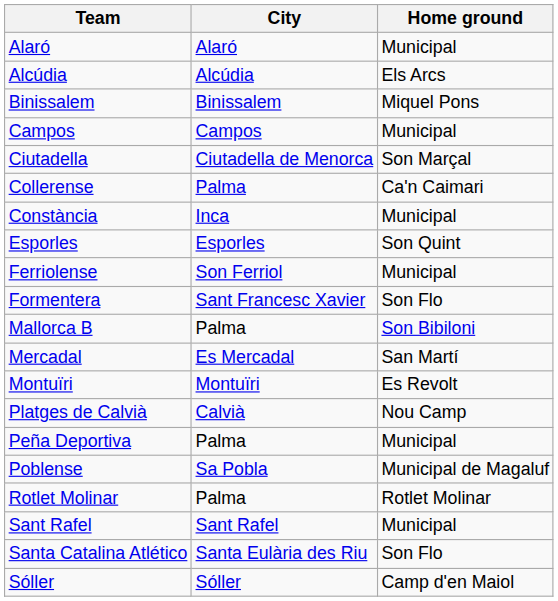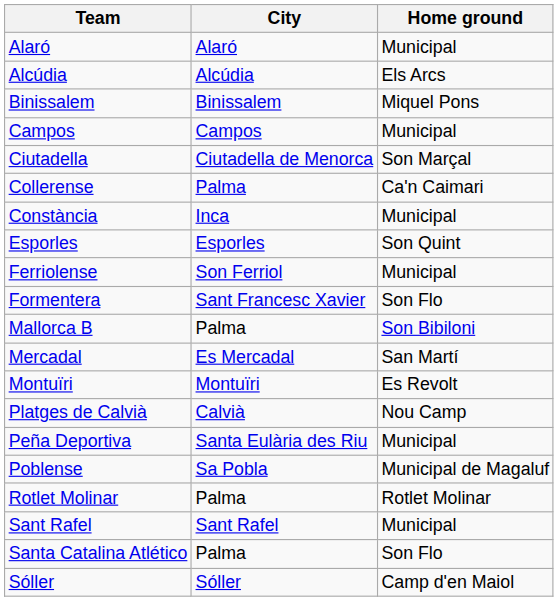Peña Deportiva | City: Palma -> Santa Eulària des Riu
Santa Catalina Atlético | City: Santa Eulària des Riu -> Palma
